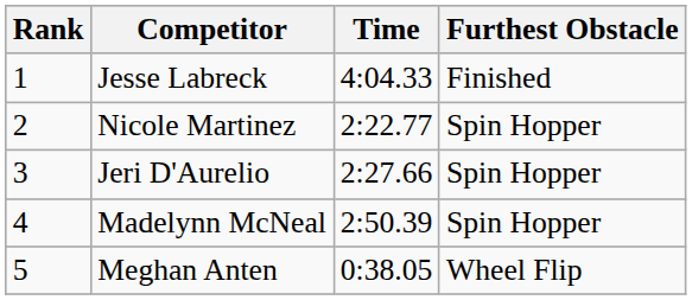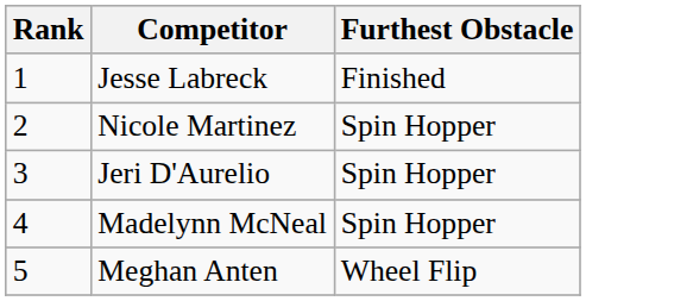- column: Time | 4:04.33 | 2:22.77 | 2:27.66 | 2:50.39 | 0:38.05
